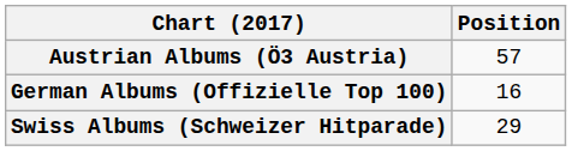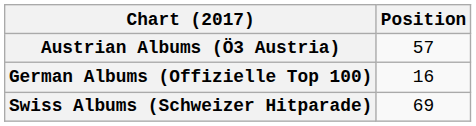Swiss Albums (Schweizer Hitparade) | Position: 29 -> 69
